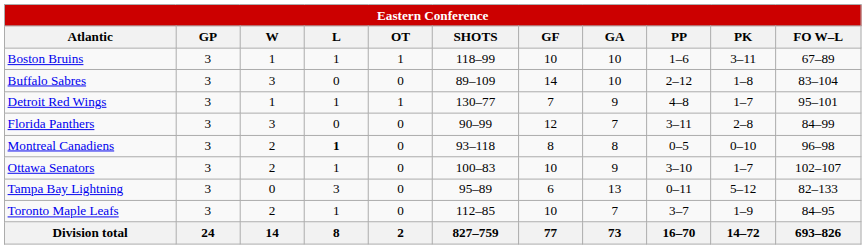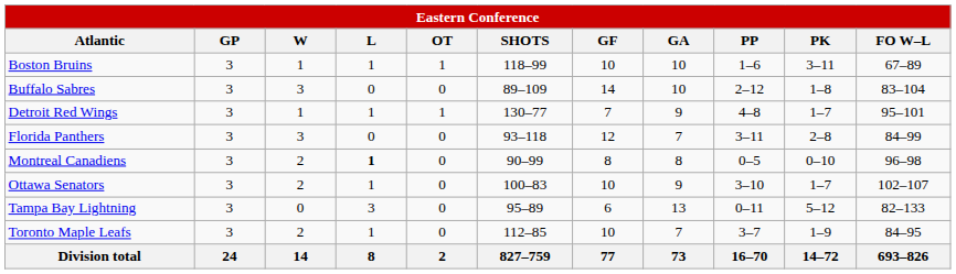Florida Panthers | column 6: 90–99 -> 93–118
Montreal Canadiens | column 6: 93–118 -> 90–99
